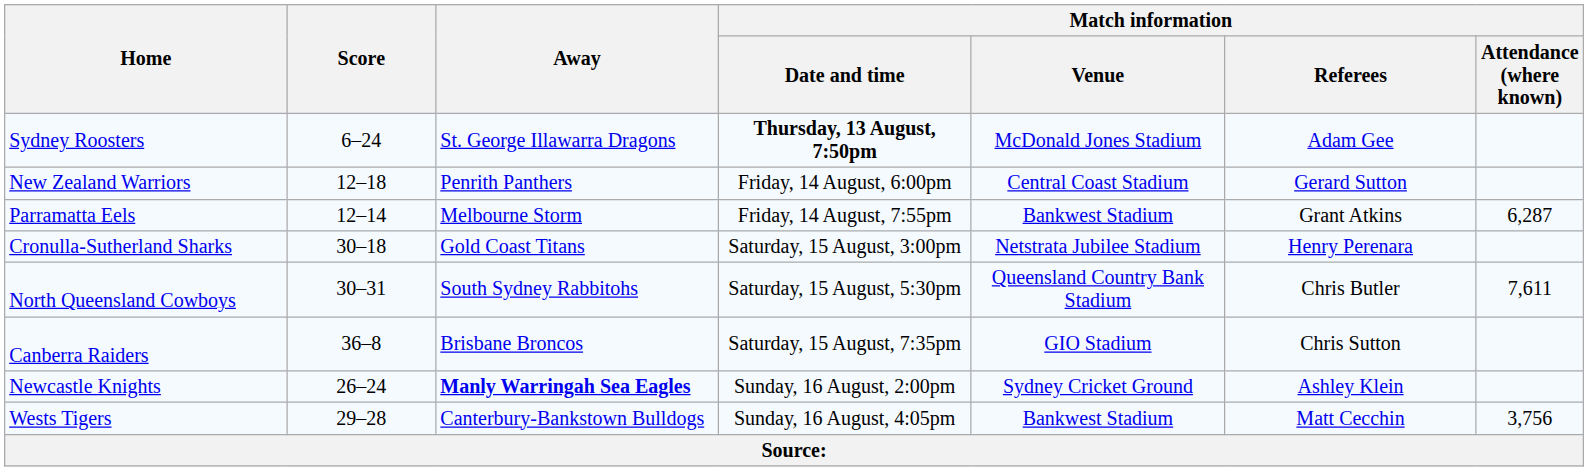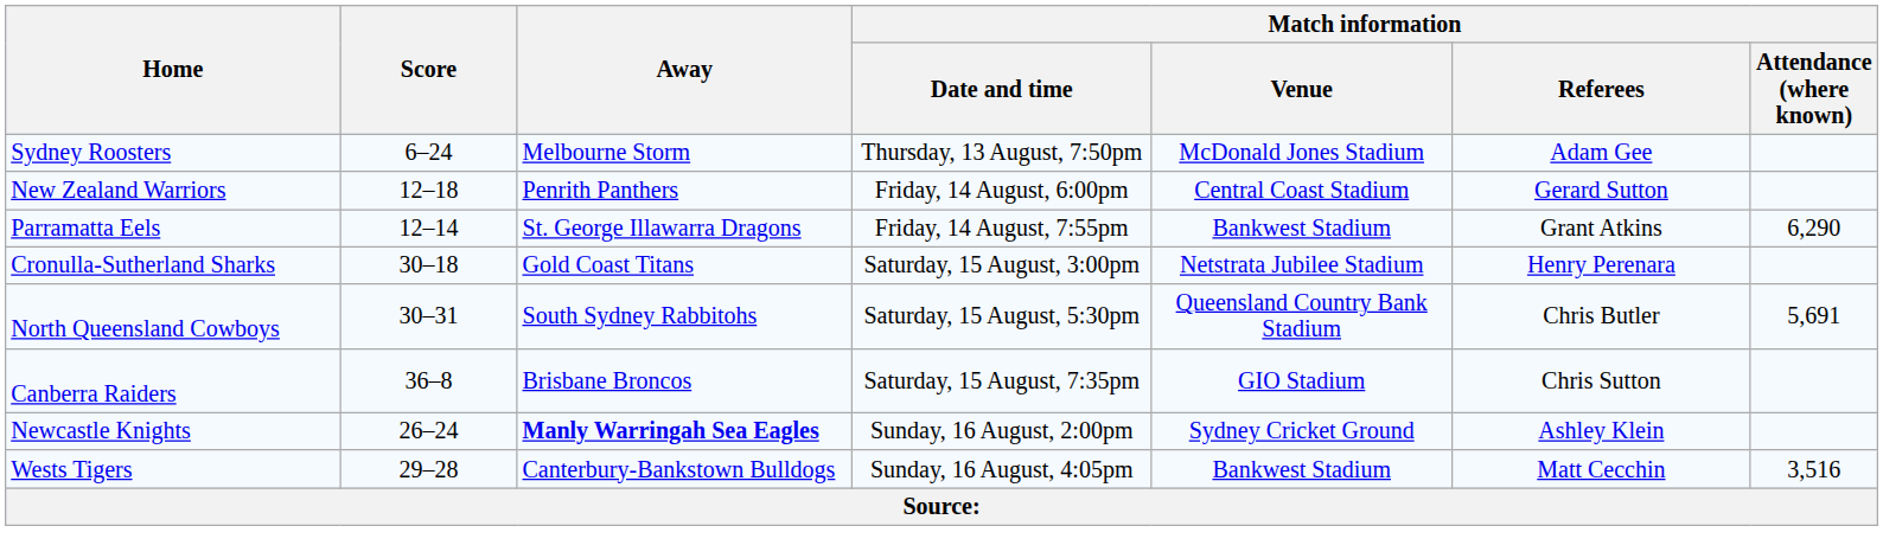Sydney Roosters | Away: St. George Illawarra Dragons -> Melbourne Storm
Sydney Roosters | Match information / Date and time: bold -> normal
Parramatta Eels | Away: Melbourne Storm -> St. George Illawarra Dragons
Parramatta Eels | Match information / Attendance (where known): 6,287 -> 6,290
North Queensland Cowboys | Match information / Attendance (where known): 7,611 -> 5,691
Wests Tigers | Match information / Attendance (where known): 3,756 -> 3,516
